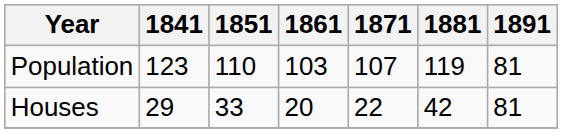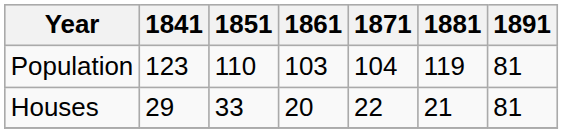Population | 1871: 107 -> 104
Houses | 1881: 42 -> 21
